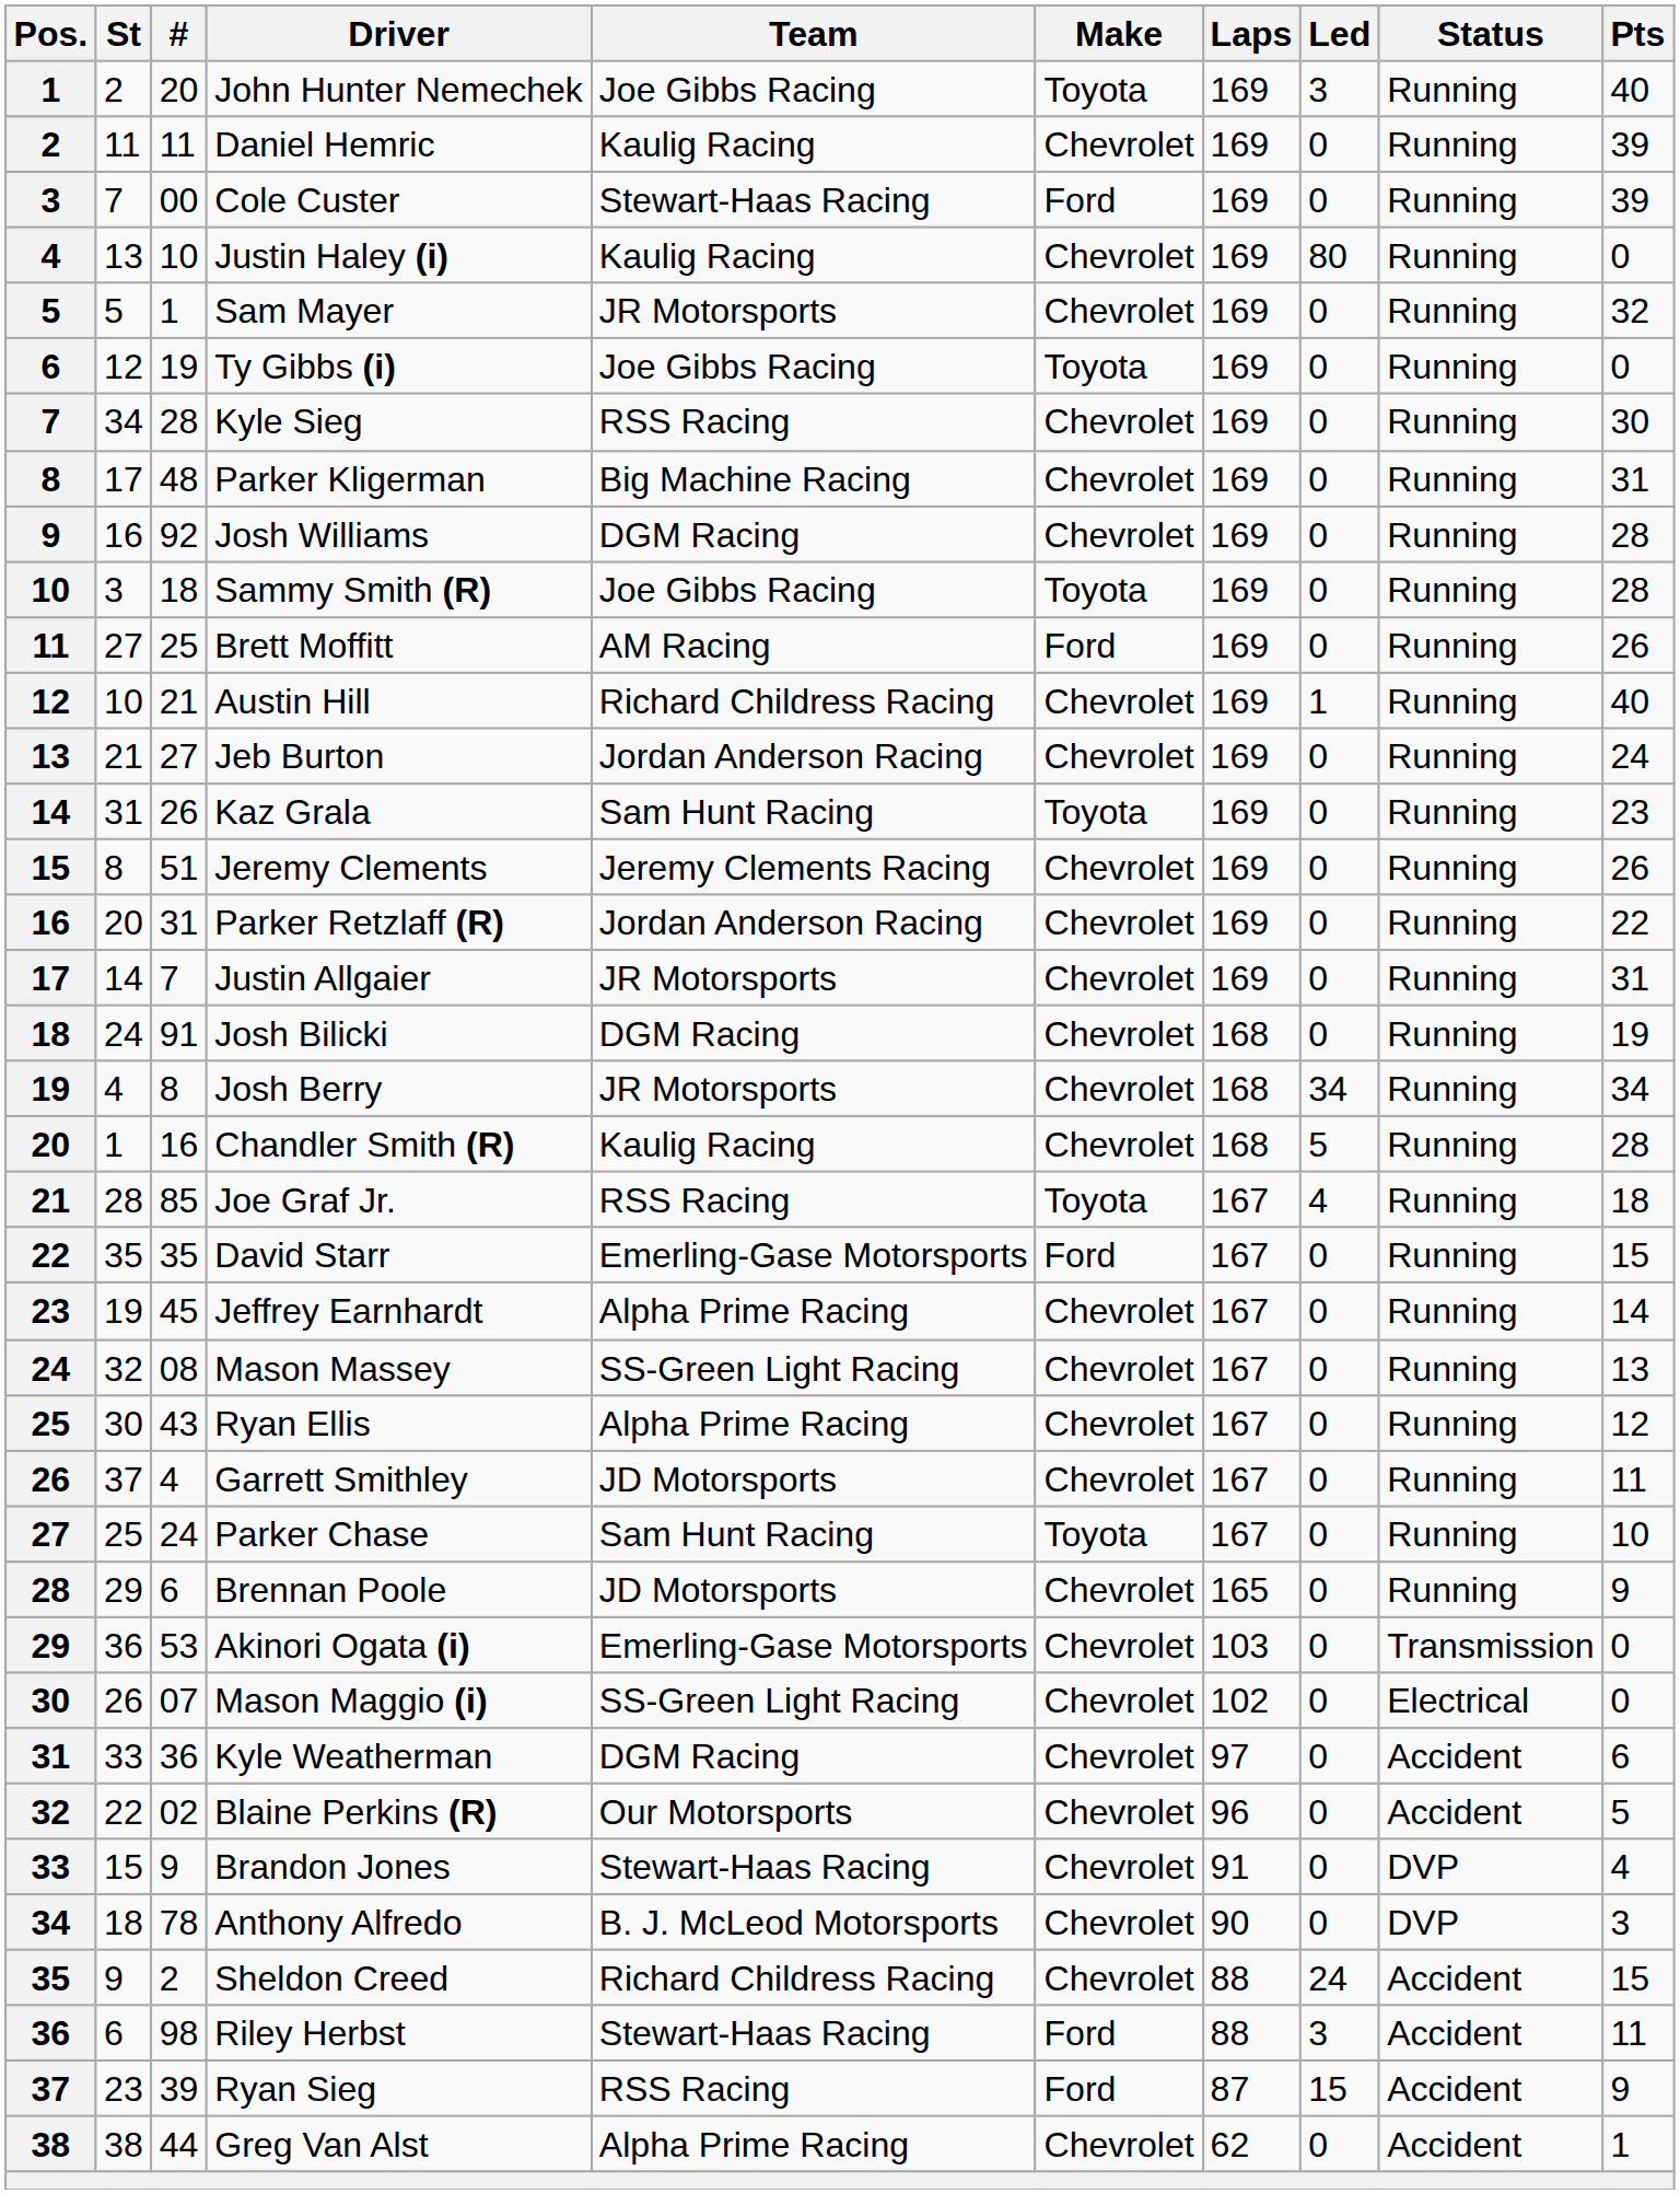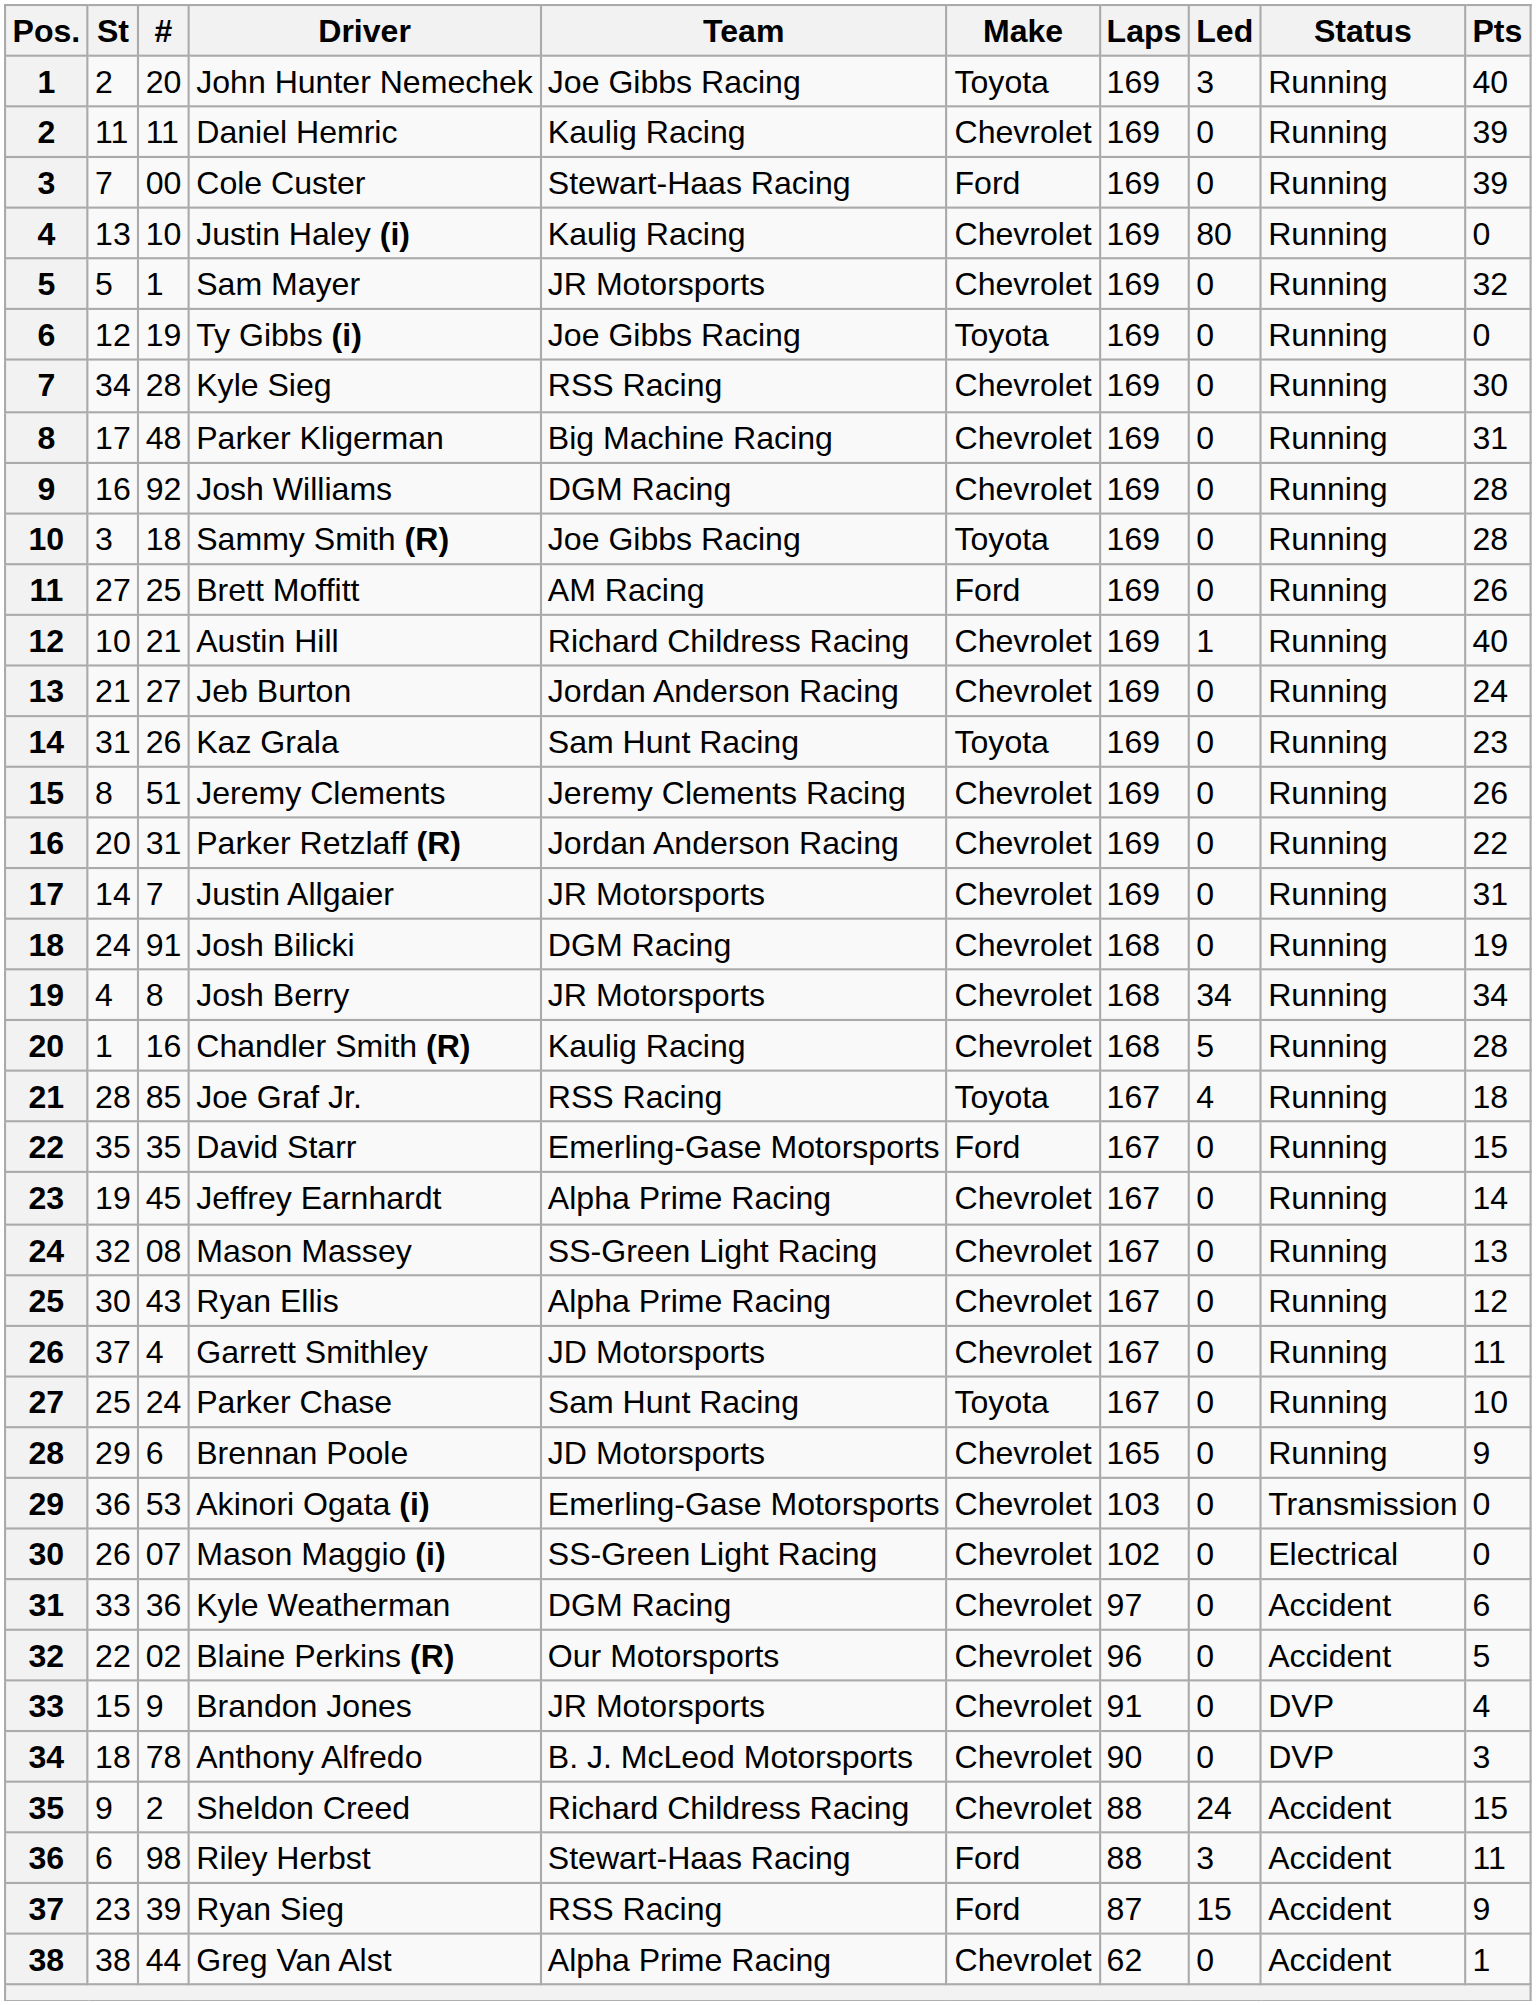Brandon Jones | Team: Stewart-Haas Racing -> JR Motorsports
